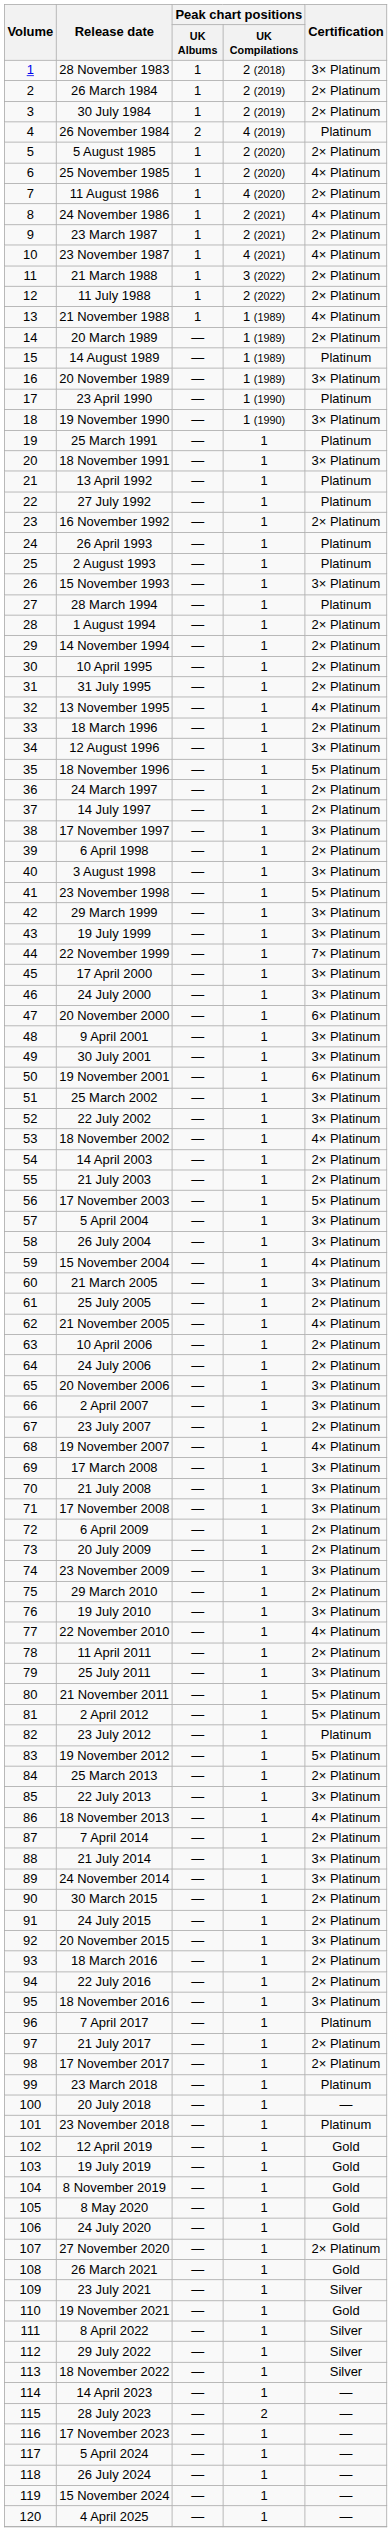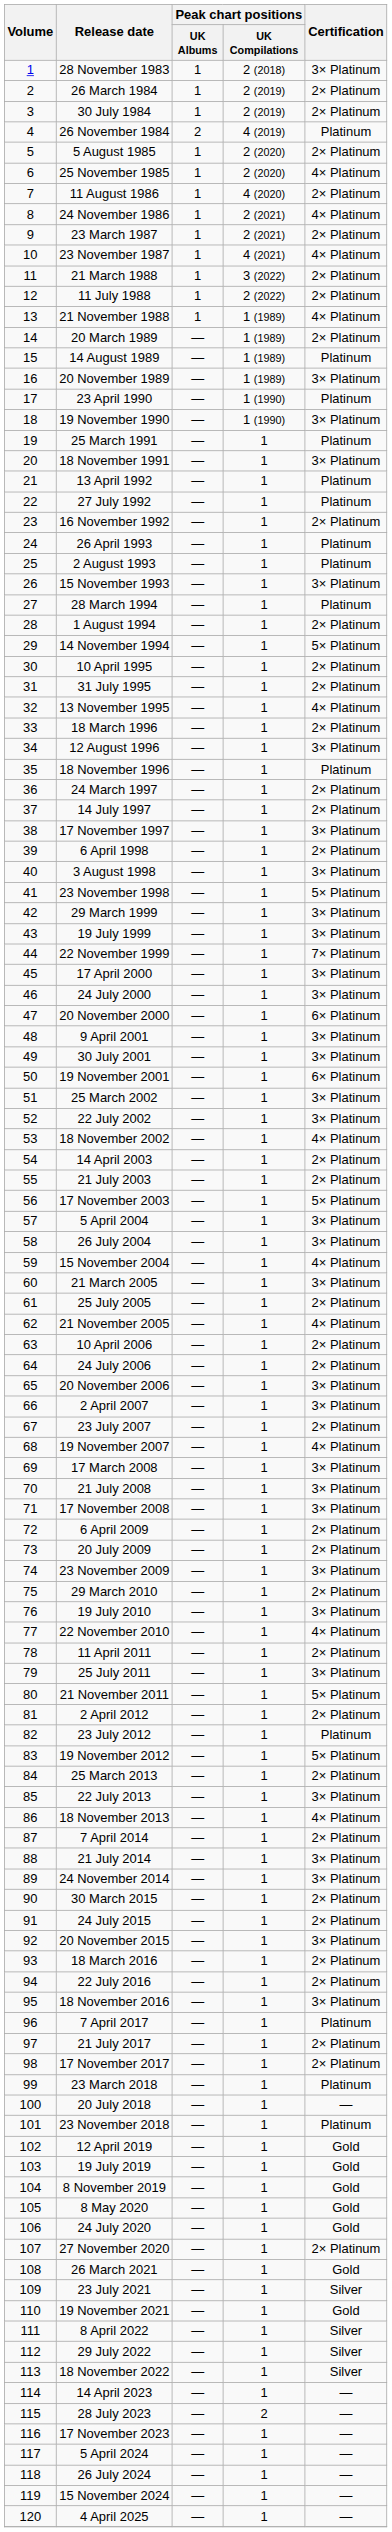14 November 1994 | Certification: 2× Platinum -> 5× Platinum
18 November 1996 | Certification: 5× Platinum -> Platinum
2 April 2012 | Certification: 5× Platinum -> 2× Platinum
